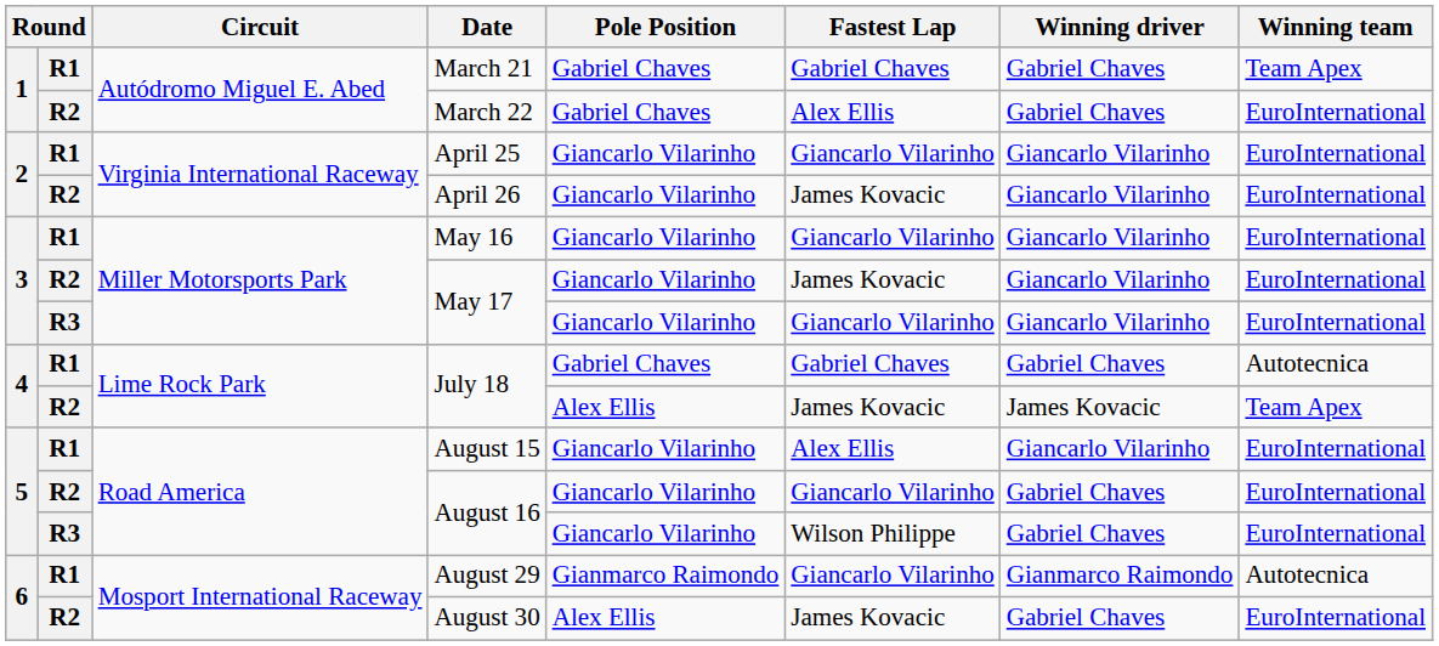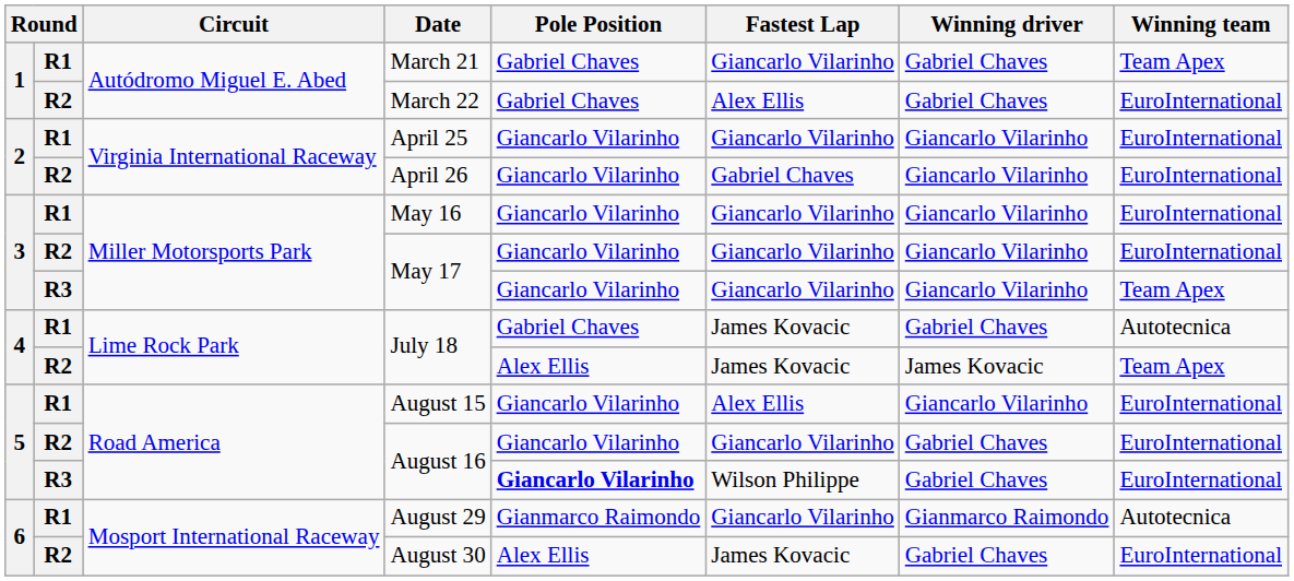March 21 | Fastest Lap: Gabriel Chaves -> Giancarlo Vilarinho
April 26 | Fastest Lap: James Kovacic -> Gabriel Chaves
R2 / May 17 | Fastest Lap: James Kovacic -> Giancarlo Vilarinho
R3 / May 17 | Winning team: EuroInternational -> Team Apex
R1 / July 18 | Fastest Lap: Gabriel Chaves -> James Kovacic
R3 / August 16 | Pole Position: normal -> bold
